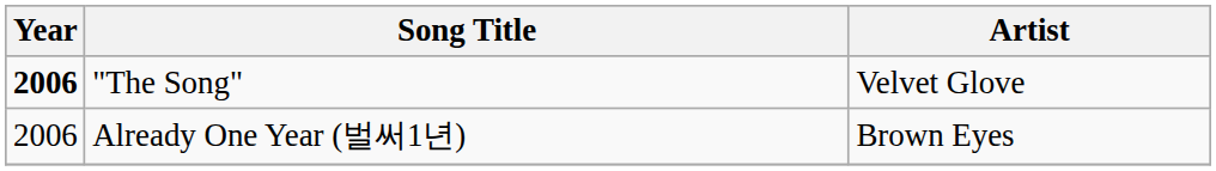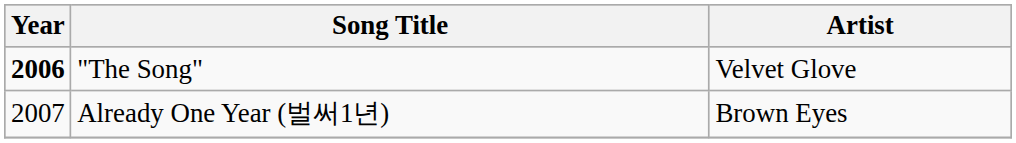Already One Year (벌써1년) | Year: 2006 -> 2007
